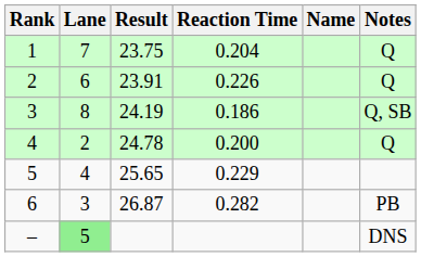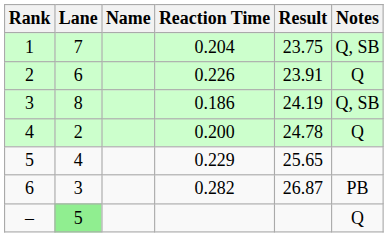columns swapped: Name <-> Result
1 | Notes: Q -> Q, SB
– | Notes: DNS -> Q
